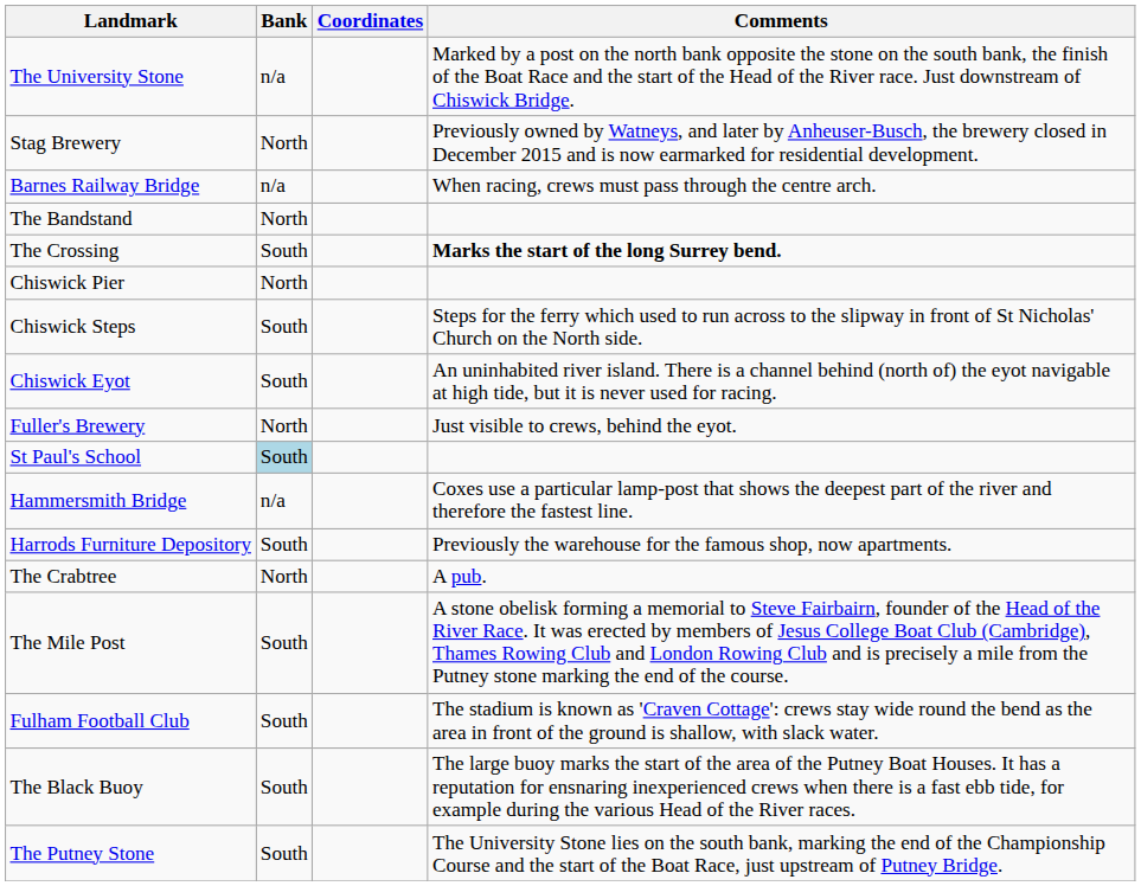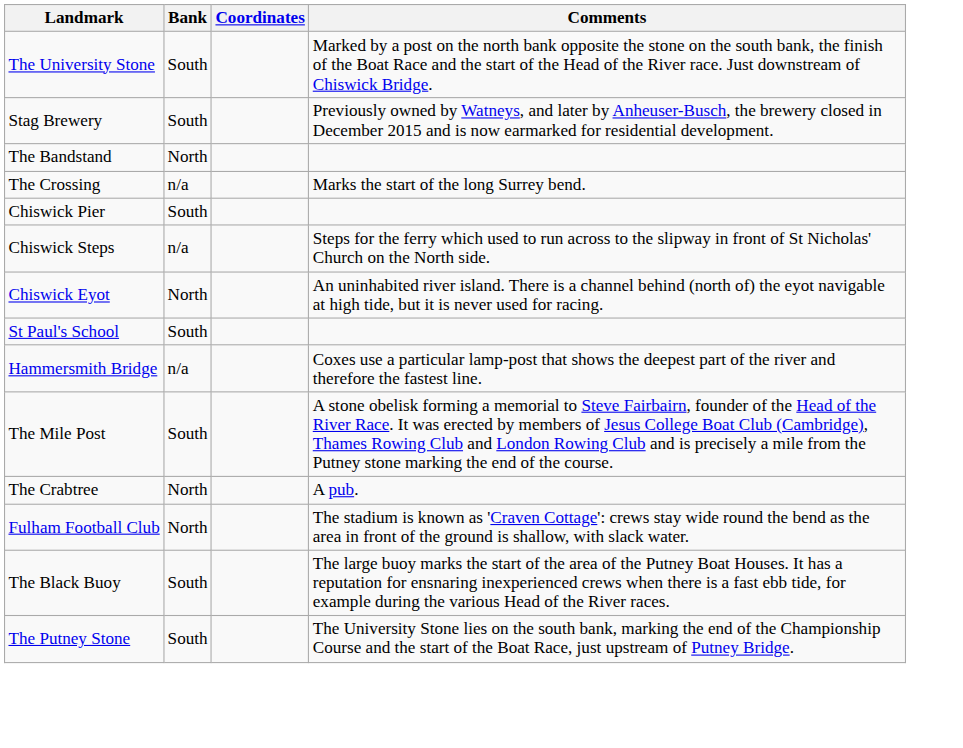The University Stone | Bank: n/a -> South
Stag Brewery | Bank: North -> South
- row: Barnes Railway Bridge | n/a | When racing, crews must pass through the centre arch.
The Crossing | Bank: South -> n/a
The Crossing | Comments: bold -> normal
Chiswick Pier | Bank: North -> South
Chiswick Steps | Bank: South -> n/a
Chiswick Eyot | Bank: South -> North
- row: Fuller's Brewery | North | Just visible to crews, behind the eyot.
St Paul's School | Bank: lightblue background -> no background
- row: Harrods Furniture Depository | South | Previously the warehouse for the famous shop, now apartments.
rows swapped: The Crabtree <-> The Mile Post
Fulham Football Club | Bank: South -> North
